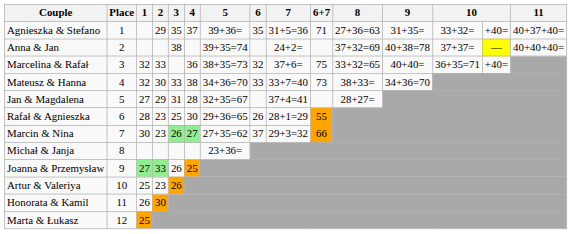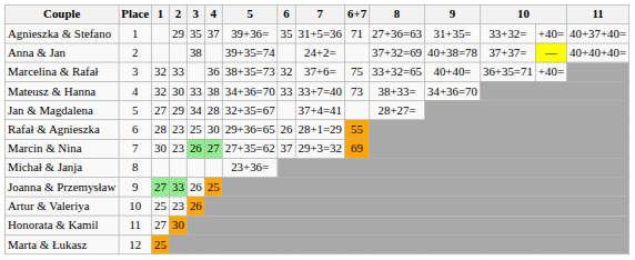Jan & Magdalena | 3: 31 -> 34
Marcin & Nina | 6+7: 66 -> 69
Honorata & Kamil | 1: 26 -> 27
